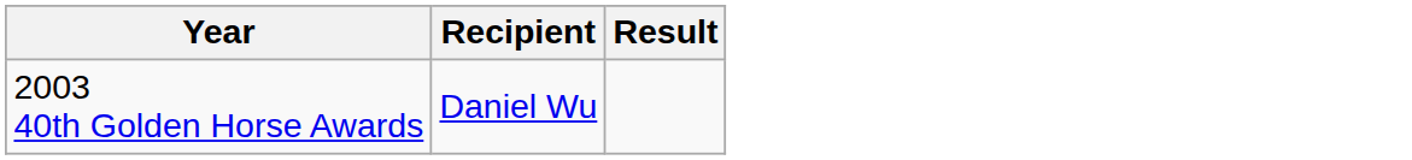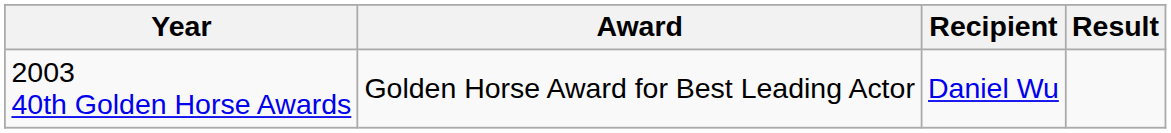+ column: Award | Golden Horse Award for Best Leading Actor
